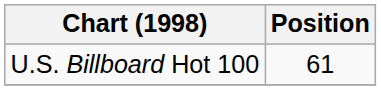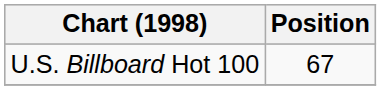U.S. Billboard Hot 100 | Position: 61 -> 67
